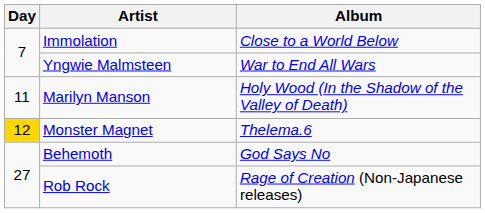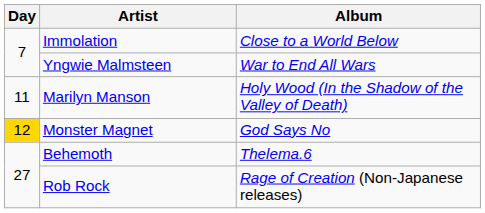Monster Magnet | Album: Thelema.6 -> God Says No
Behemoth | Album: God Says No -> Thelema.6
